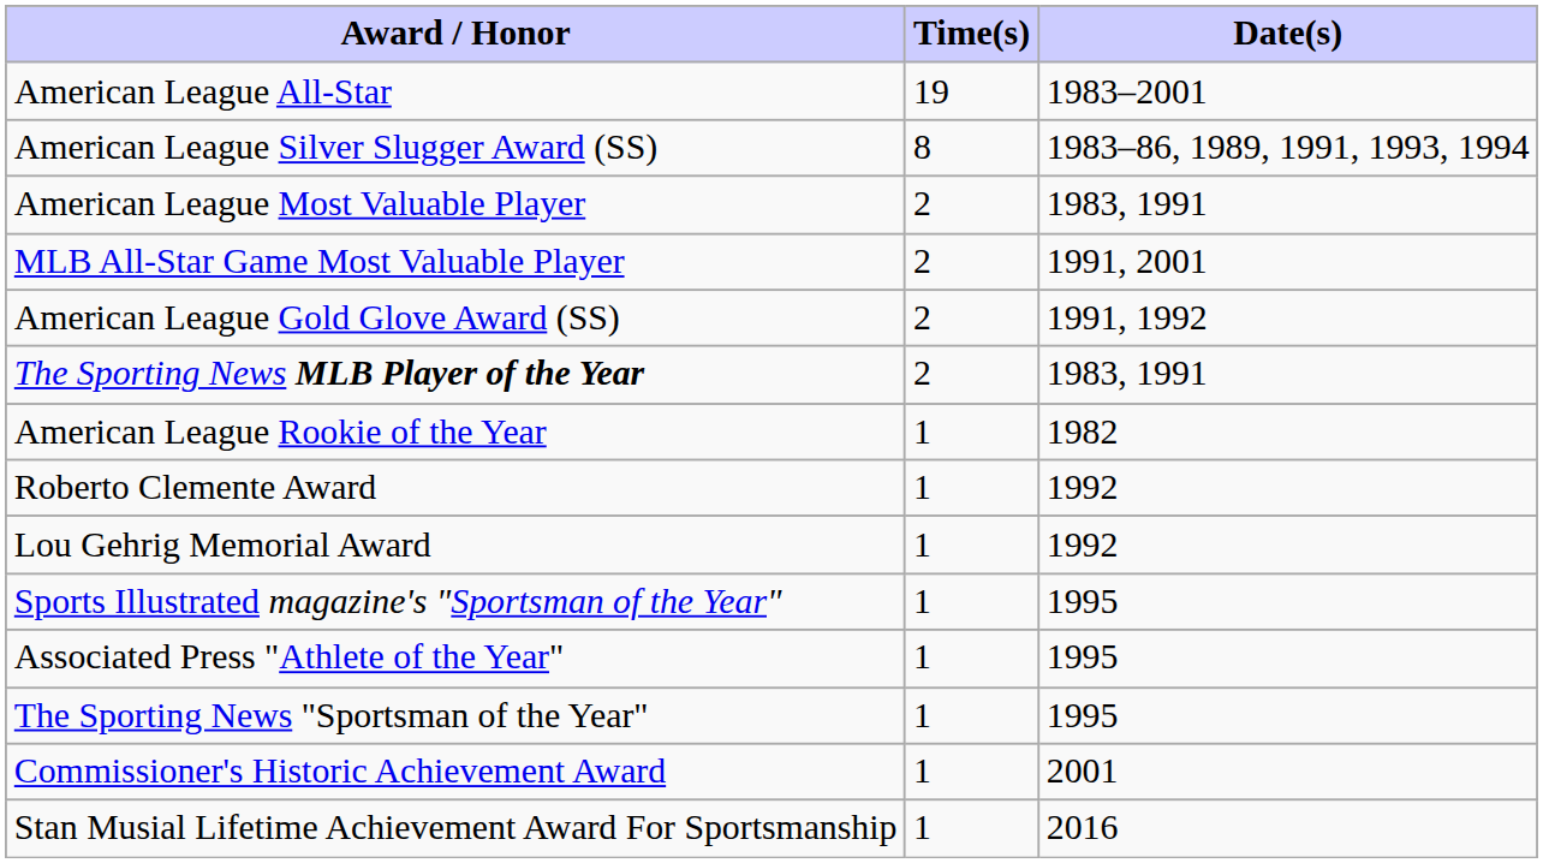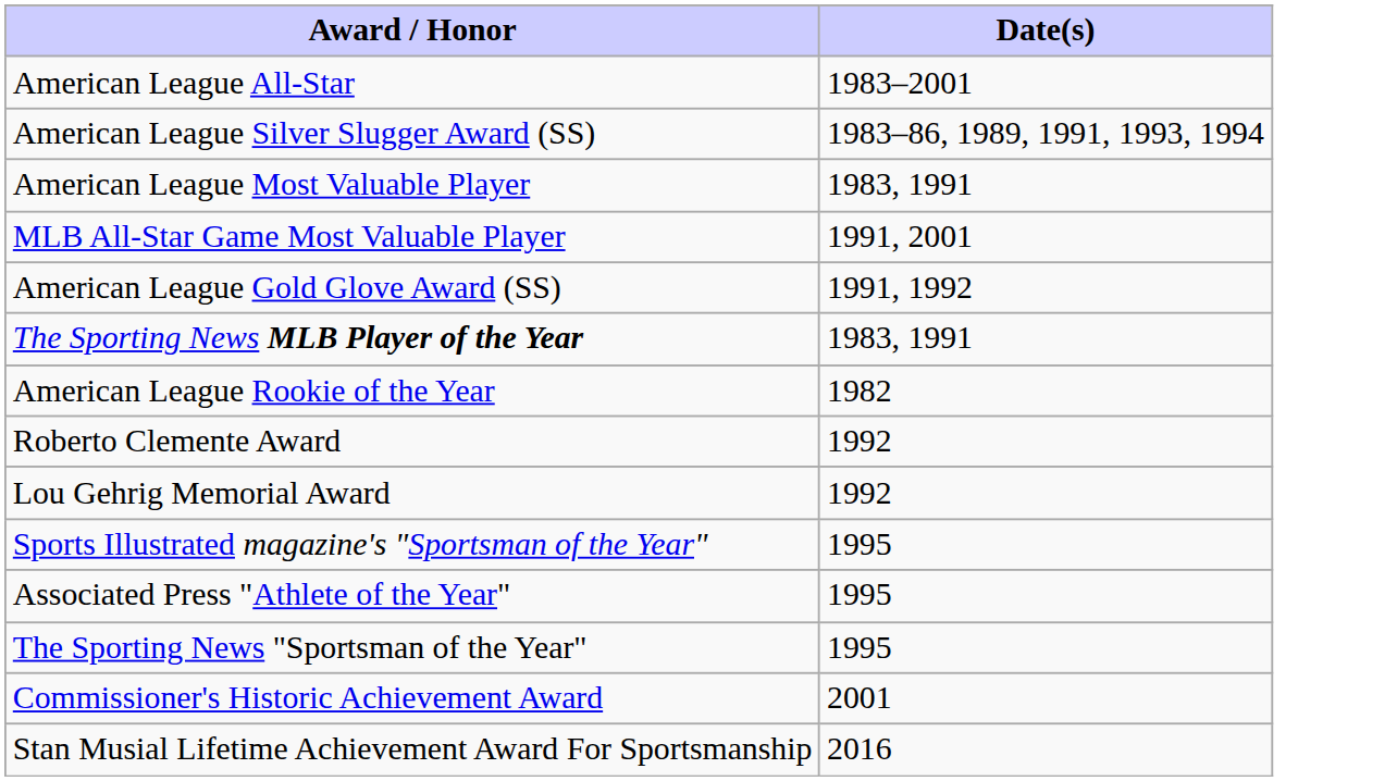- column: Time(s) | 19 | 8 | 2 | 2 | 2 | 2 | 1 | 1 | 1 | 1 | 1 | 1 | 1 | 1
